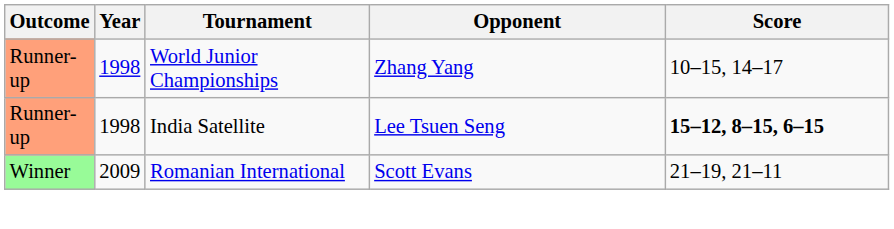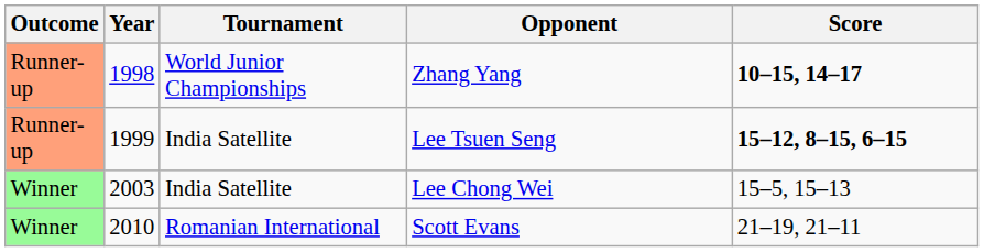Zhang Yang | Score: normal -> bold
Lee Tsuen Seng | Year: 1998 -> 1999
+ row: Winner | 2003 | India Satellite | Lee Chong Wei | 15–5, 15–13
Scott Evans | Year: 2009 -> 2010
